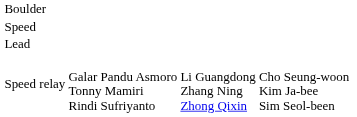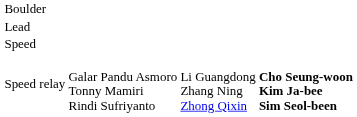rows swapped: Lead <-> Speed
Speed relay | column 4: normal -> bold
